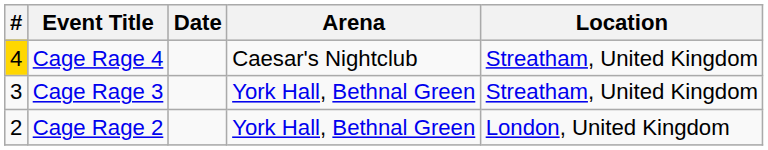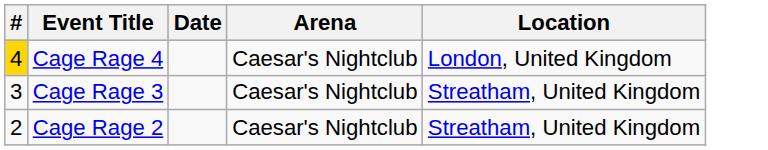Cage Rage 4 | Location: Streatham, United Kingdom -> London, United Kingdom
Cage Rage 3 | Arena: York Hall, Bethnal Green -> Caesar's Nightclub
Cage Rage 2 | Arena: York Hall, Bethnal Green -> Caesar's Nightclub
Cage Rage 2 | Location: London, United Kingdom -> Streatham, United Kingdom
